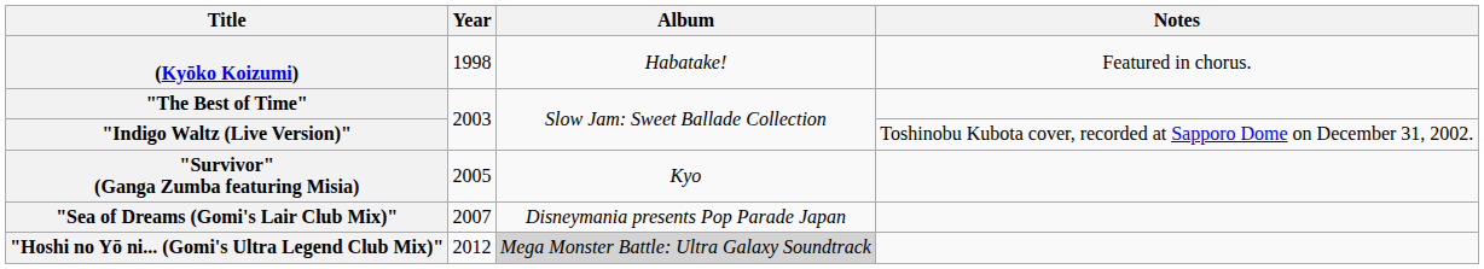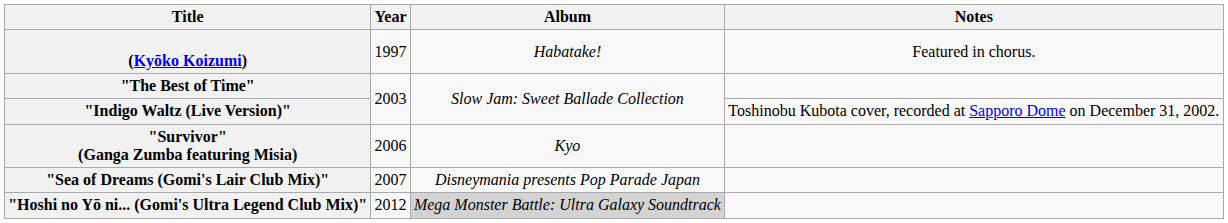(Kyōko Koizumi) | Year: 1998 -> 1997
"Survivor" (Ganga Zumba featuring Misia) | Year: 2005 -> 2006
